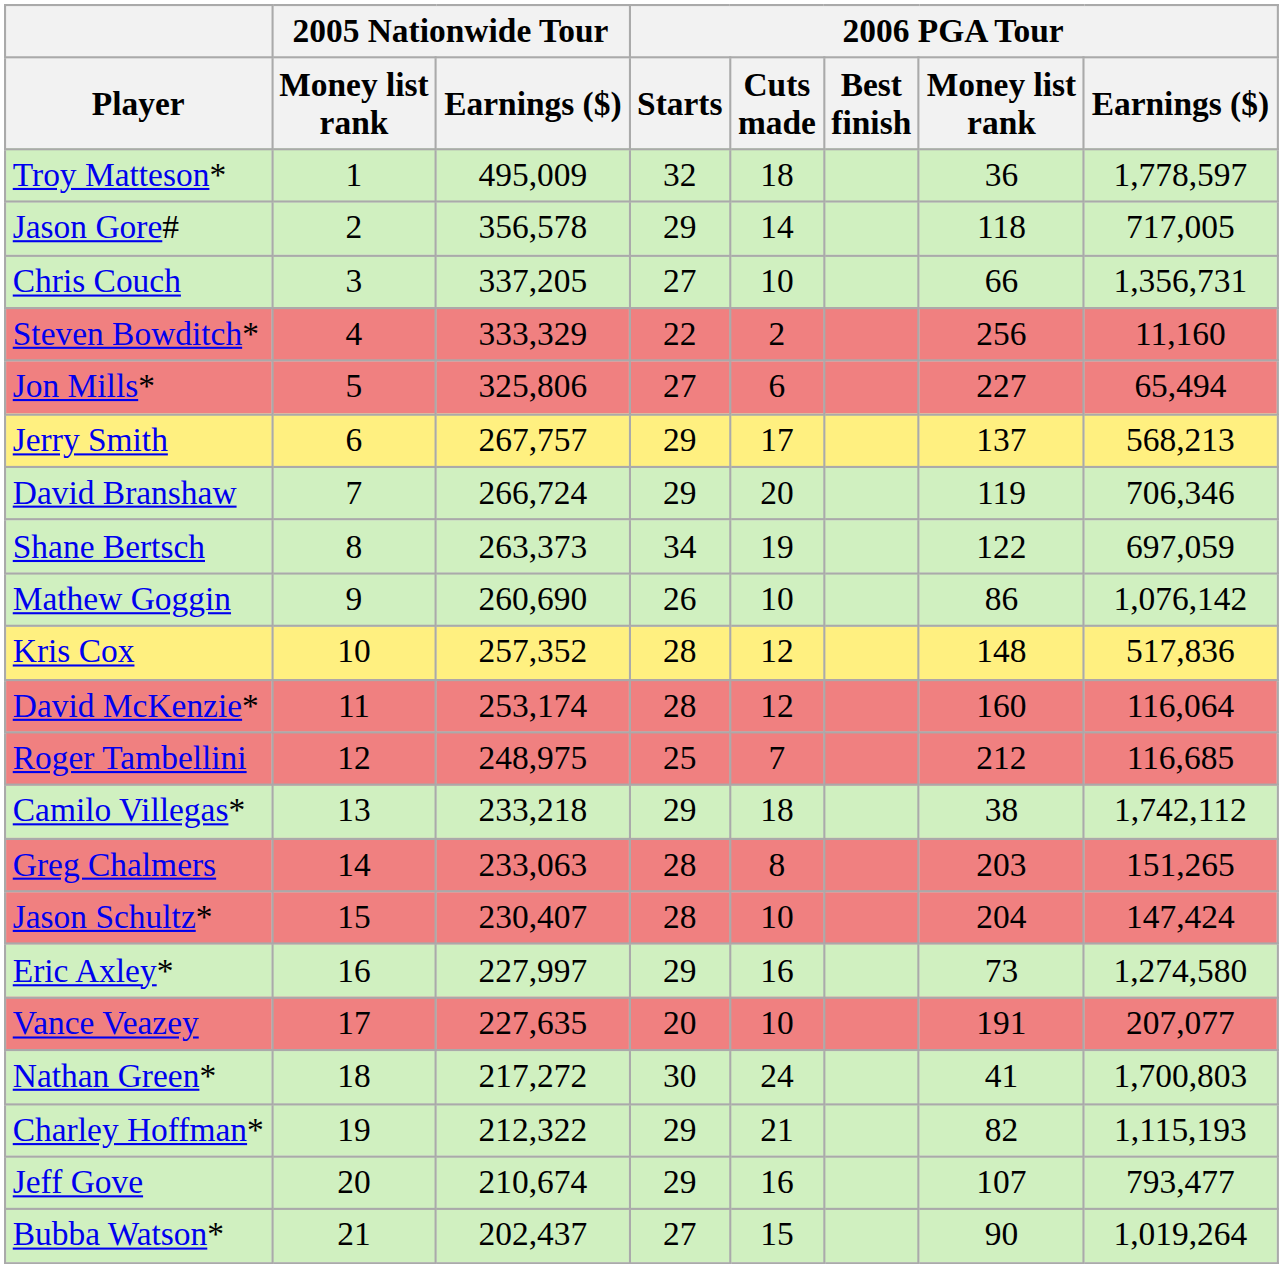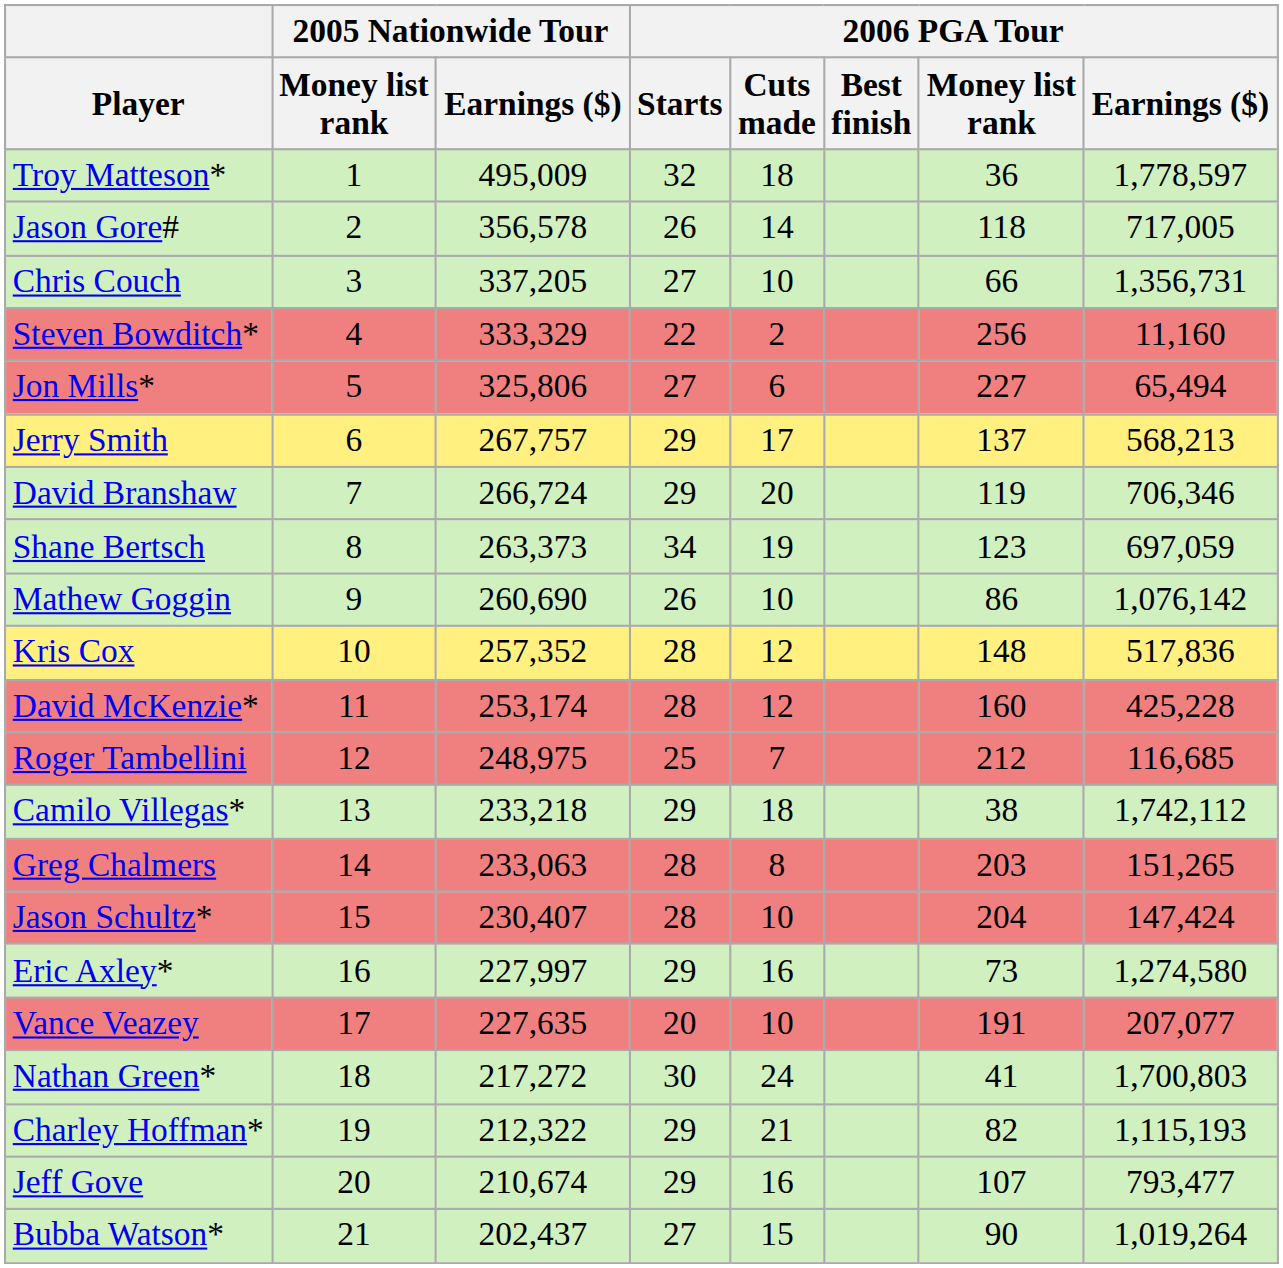Jason Gore# | 2006 PGA Tour / Starts: 29 -> 26
Shane Bertsch | 2006 PGA Tour / Money list rank: 122 -> 123
David McKenzie* | 2006 PGA Tour / Earnings ($): 116,064 -> 425,228
